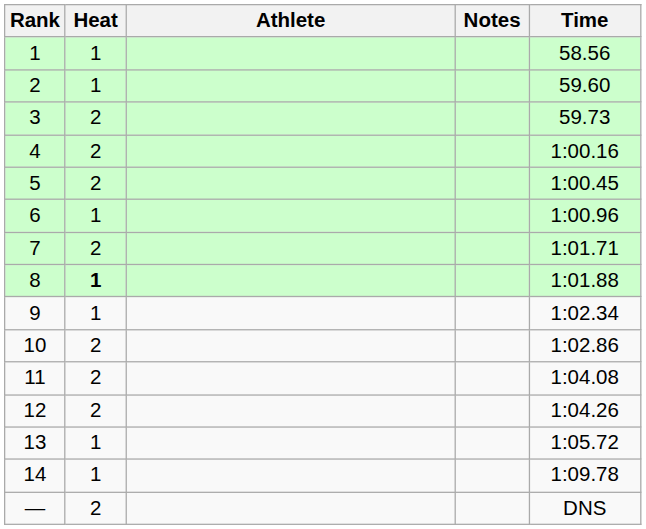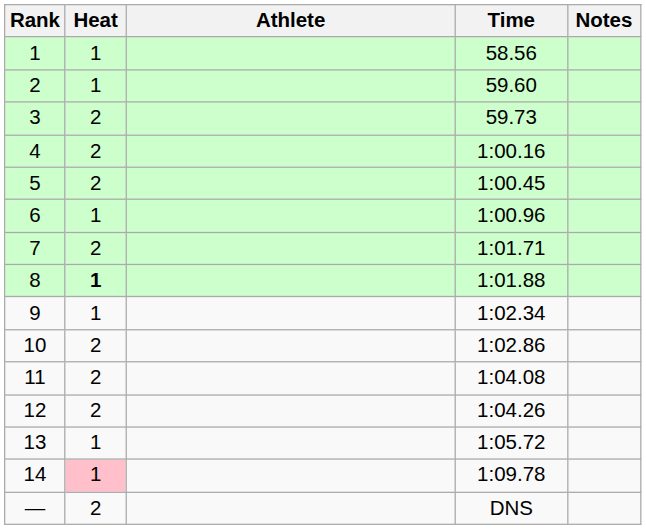columns swapped: Time <-> Notes
14 | Heat: no background -> pink background
